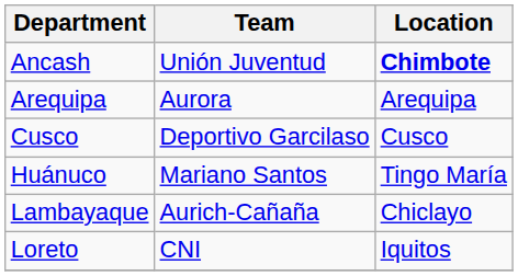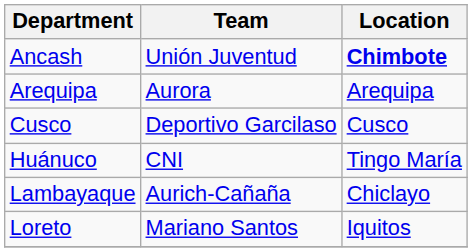Huánuco | Team: Mariano Santos -> CNI
Loreto | Team: CNI -> Mariano Santos
